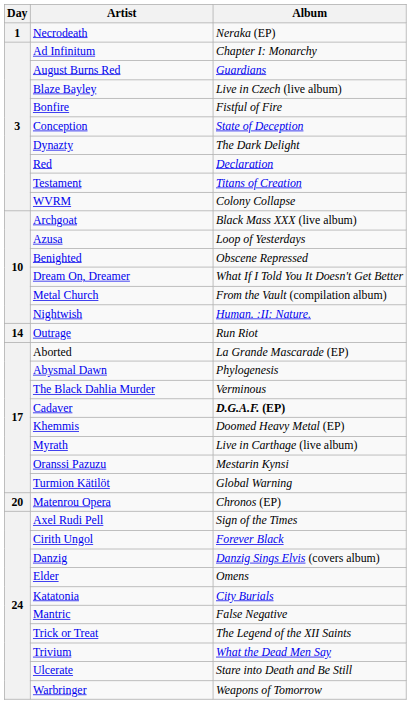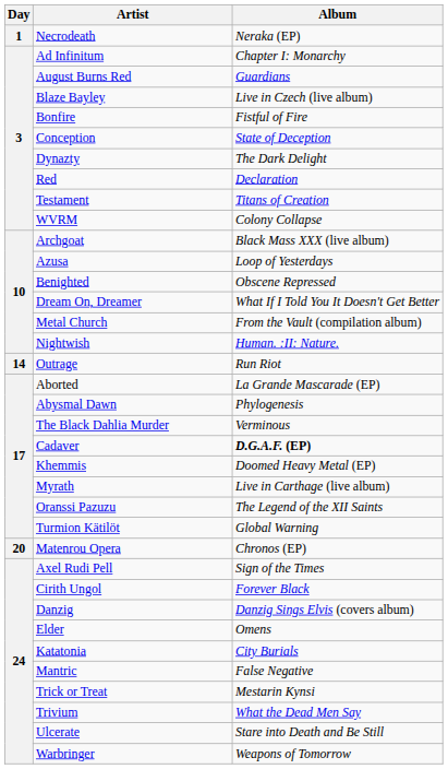Oranssi Pazuzu | Album: Mestarin Kynsi -> The Legend of the XII Saints
Trick or Treat | Album: The Legend of the XII Saints -> Mestarin Kynsi
